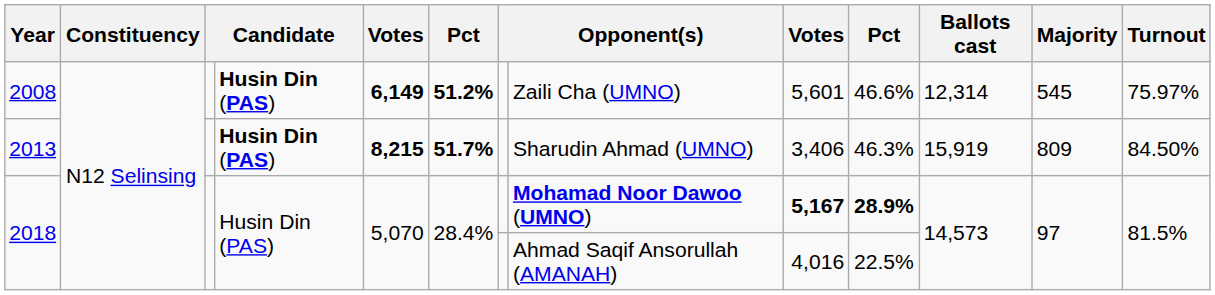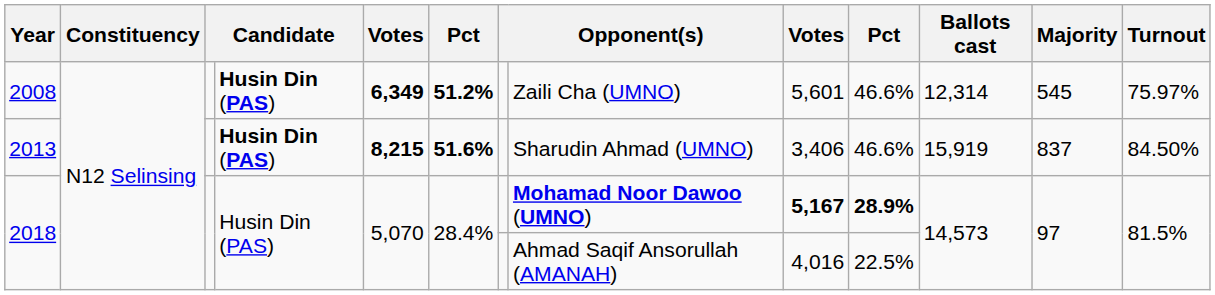2008 | column 5: 6,149 -> 6,349
2013 | column 6: 51.7% -> 51.6%
2013 | column 10: 46.3% -> 46.6%
2013 | Majority: 809 -> 837
